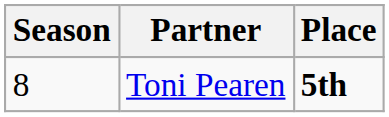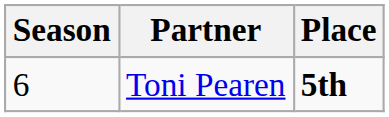Toni Pearen | Season: 8 -> 6
